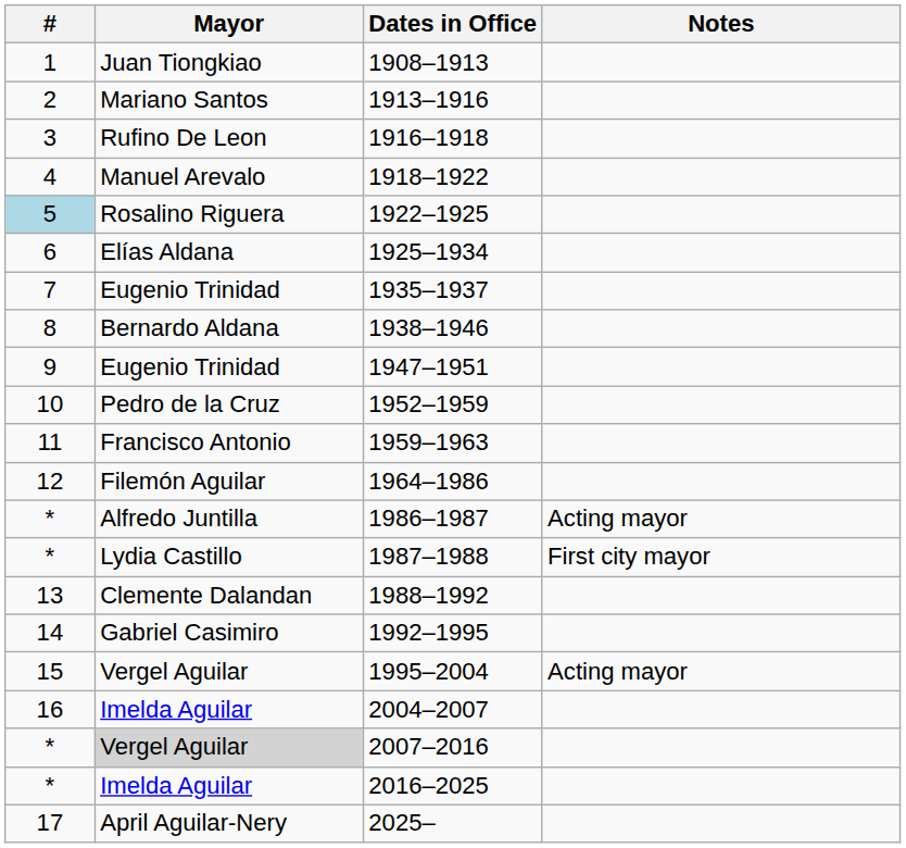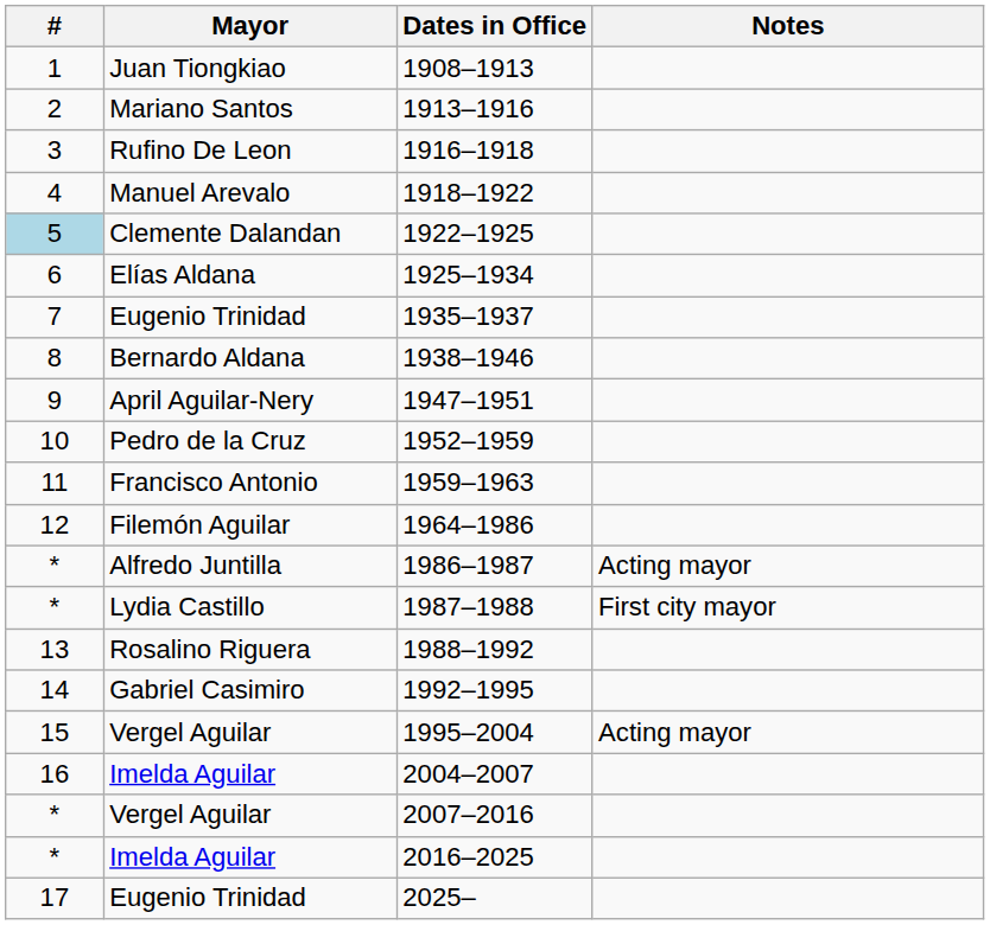1922–1925 | Mayor: Rosalino Riguera -> Clemente Dalandan
1947–1951 | Mayor: Eugenio Trinidad -> April Aguilar-Nery
1988–1992 | Mayor: Clemente Dalandan -> Rosalino Riguera
2007–2016 | Mayor: lightgrey background -> no background
2025– | Mayor: April Aguilar-Nery -> Eugenio Trinidad
